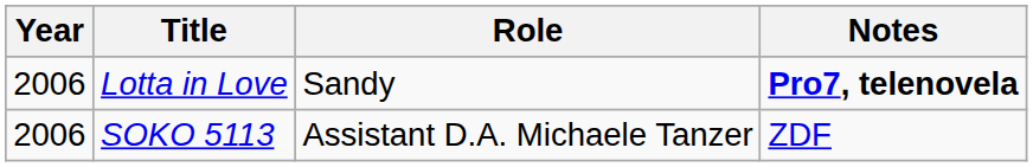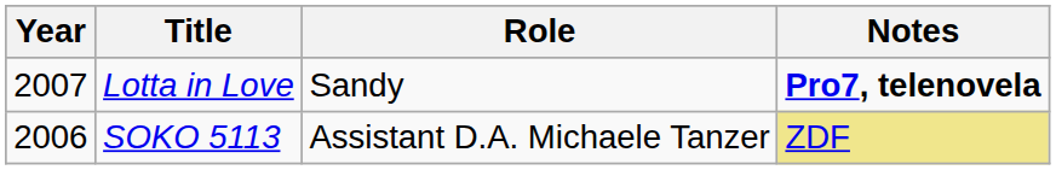Lotta in Love | Year: 2006 -> 2007
SOKO 5113 | Notes: no background -> khaki background
